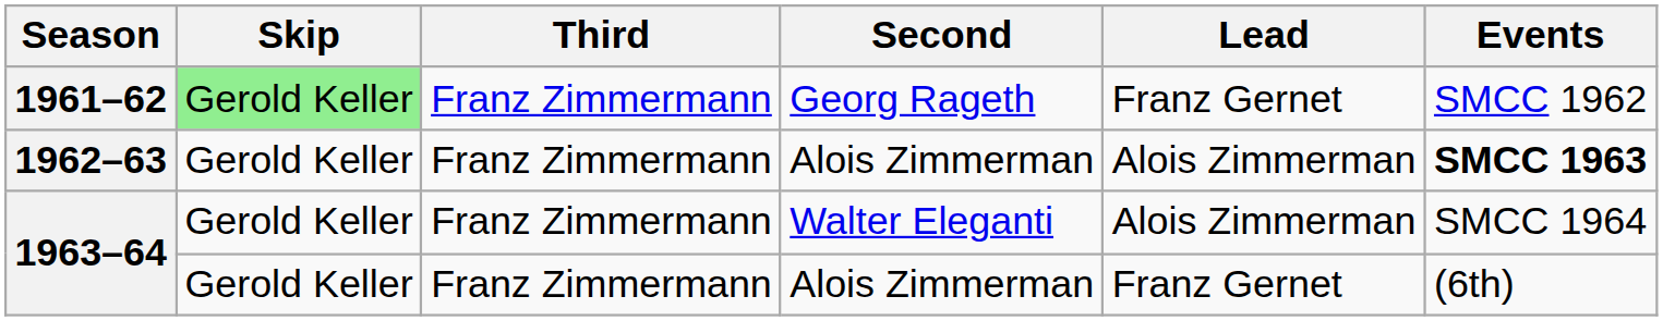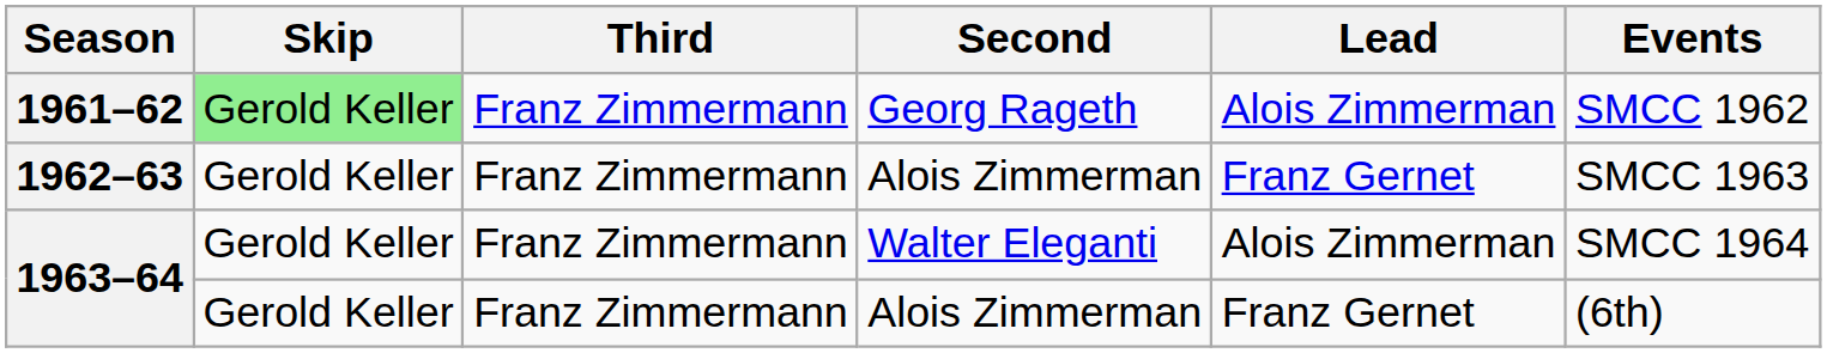1961–62 | Lead: Franz Gernet -> Alois Zimmerman
1962–63 | Lead: Alois Zimmerman -> Franz Gernet
1962–63 | Events: bold -> normal
